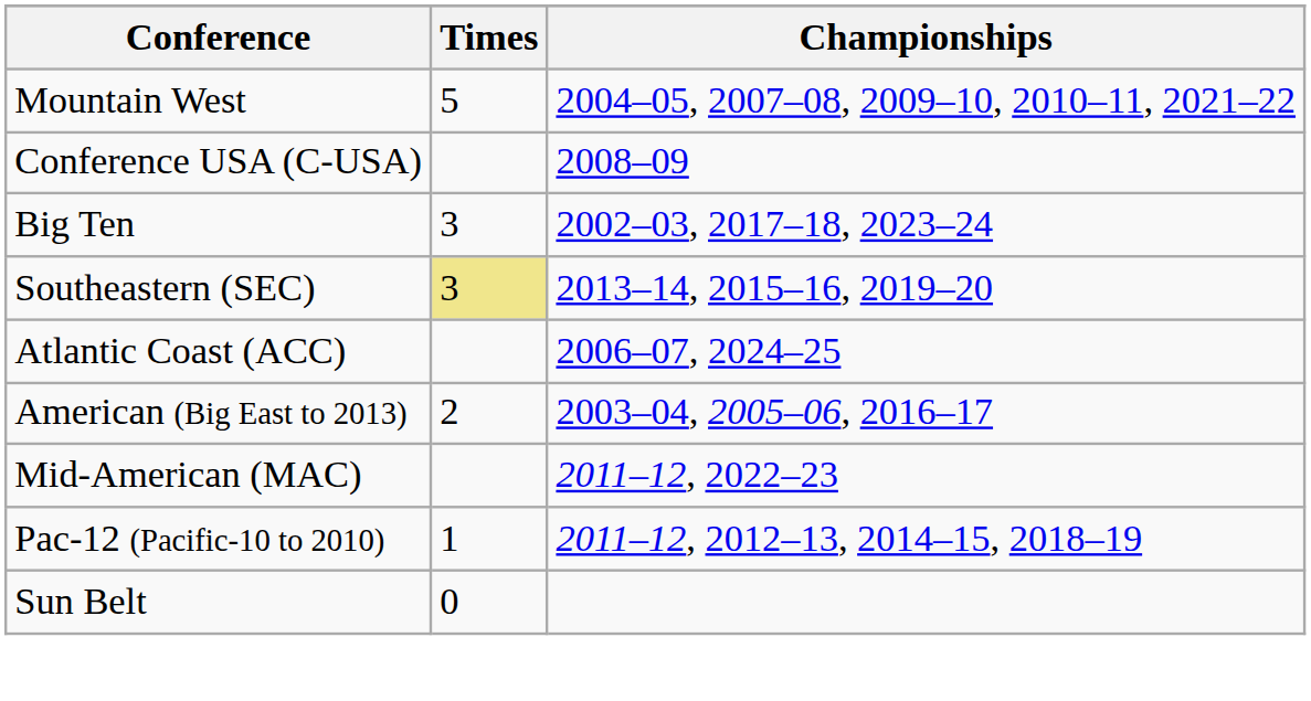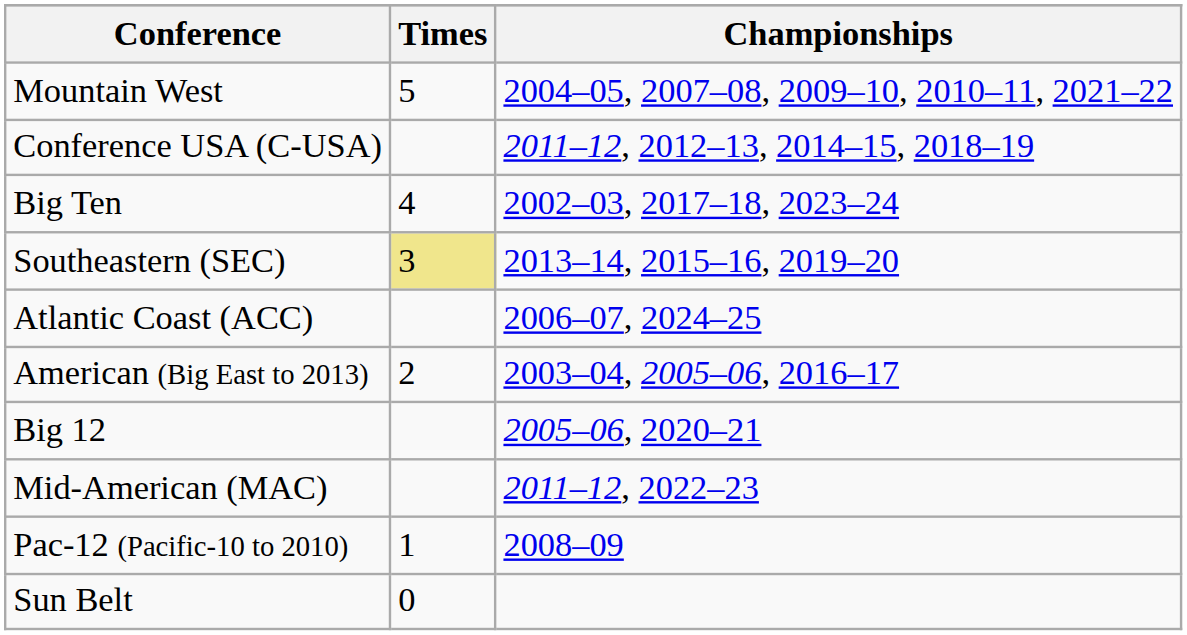Conference USA (C-USA) | Championships: 2008–09 -> 2011–12, 2012–13, 2014–15, 2018–19
Big Ten | Times: 3 -> 4
+ row: Big 12 | 2005–06, 2020–21
Pac-12 (Pacific-10 to 2010) | Championships: 2011–12, 2012–13, 2014–15, 2018–19 -> 2008–09
